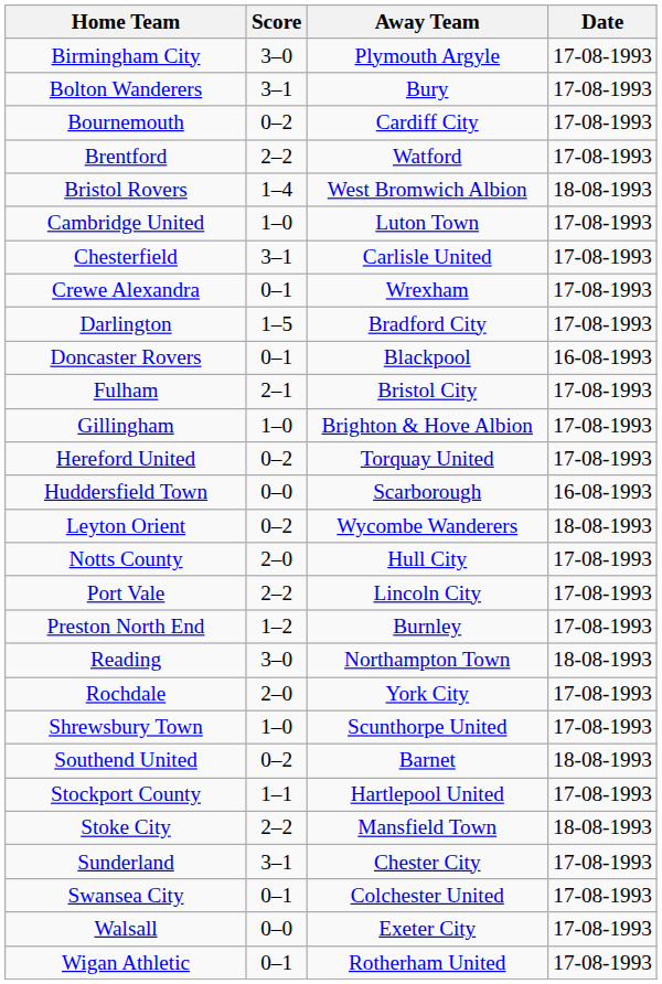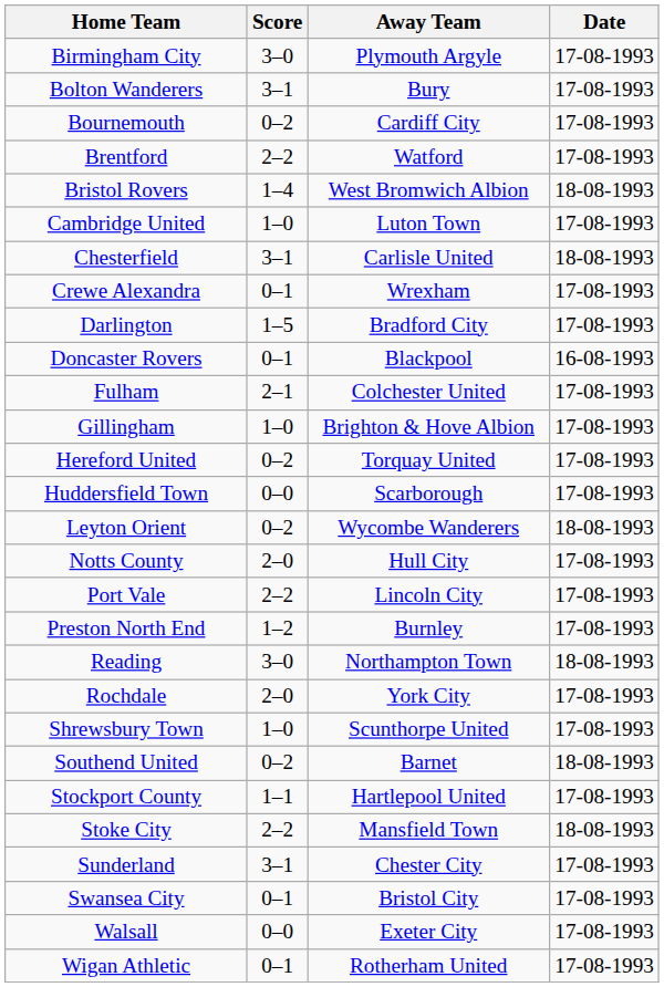Chesterfield | Date: 17-08-1993 -> 18-08-1993
Fulham | Away Team: Bristol City -> Colchester United
Huddersfield Town | Date: 16-08-1993 -> 17-08-1993
Swansea City | Away Team: Colchester United -> Bristol City
